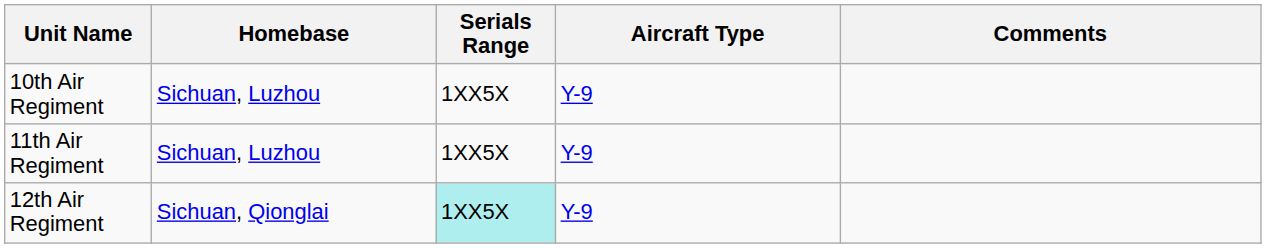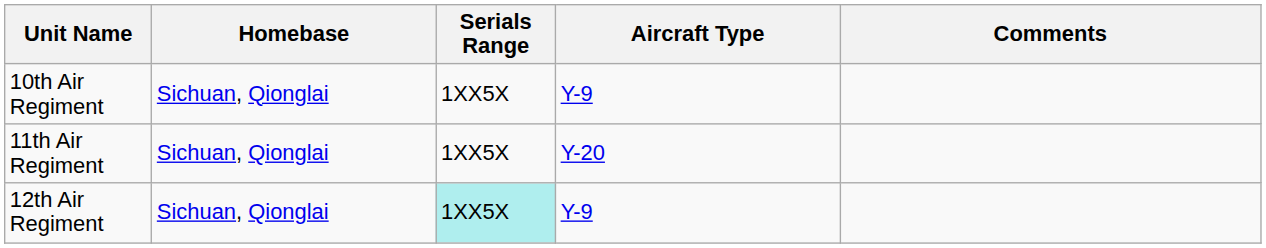10th Air Regiment | Homebase: Sichuan, Luzhou -> Sichuan, Qionglai
11th Air Regiment | Homebase: Sichuan, Luzhou -> Sichuan, Qionglai
11th Air Regiment | Aircraft Type: Y-9 -> Y-20
